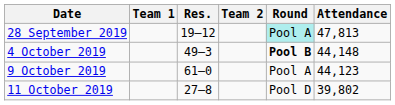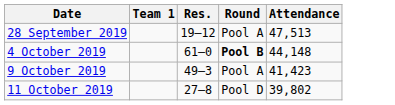- column: Team 2
28 September 2019 | Round: paleturquoise background -> no background
28 September 2019 | Attendance: 47,813 -> 47,513
4 October 2019 | Res.: 49–3 -> 61–0
9 October 2019 | Res.: 61–0 -> 49–3
9 October 2019 | Attendance: 44,123 -> 41,423
